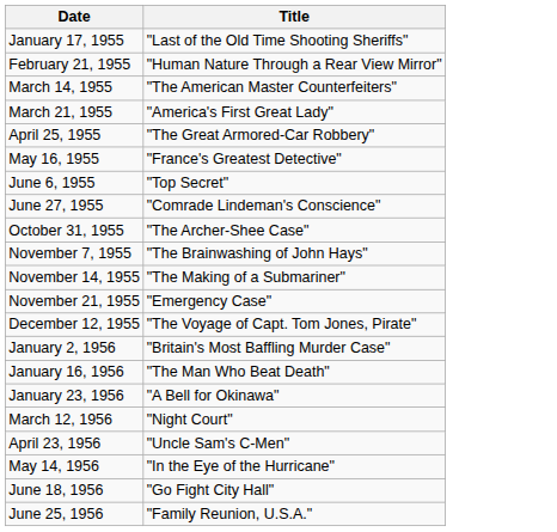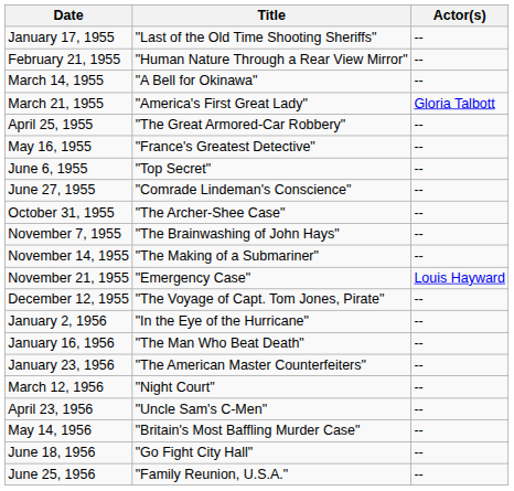+ column: Actor(s) | -- | -- | -- | Gloria Talbott | -- | -- | -- | -- | -- | -- | -- | Louis Hayward | -- | -- | -- | -- | -- | -- | -- | -- | --
March 14, 1955 | Title: "The American Master Counterfeiters" -> "A Bell for Okinawa"
January 2, 1956 | Title: "Britain's Most Baffling Murder Case" -> "In the Eye of the Hurricane"
January 23, 1956 | Title: "A Bell for Okinawa" -> "The American Master Counterfeiters"
May 14, 1956 | Title: "In the Eye of the Hurricane" -> "Britain's Most Baffling Murder Case"
